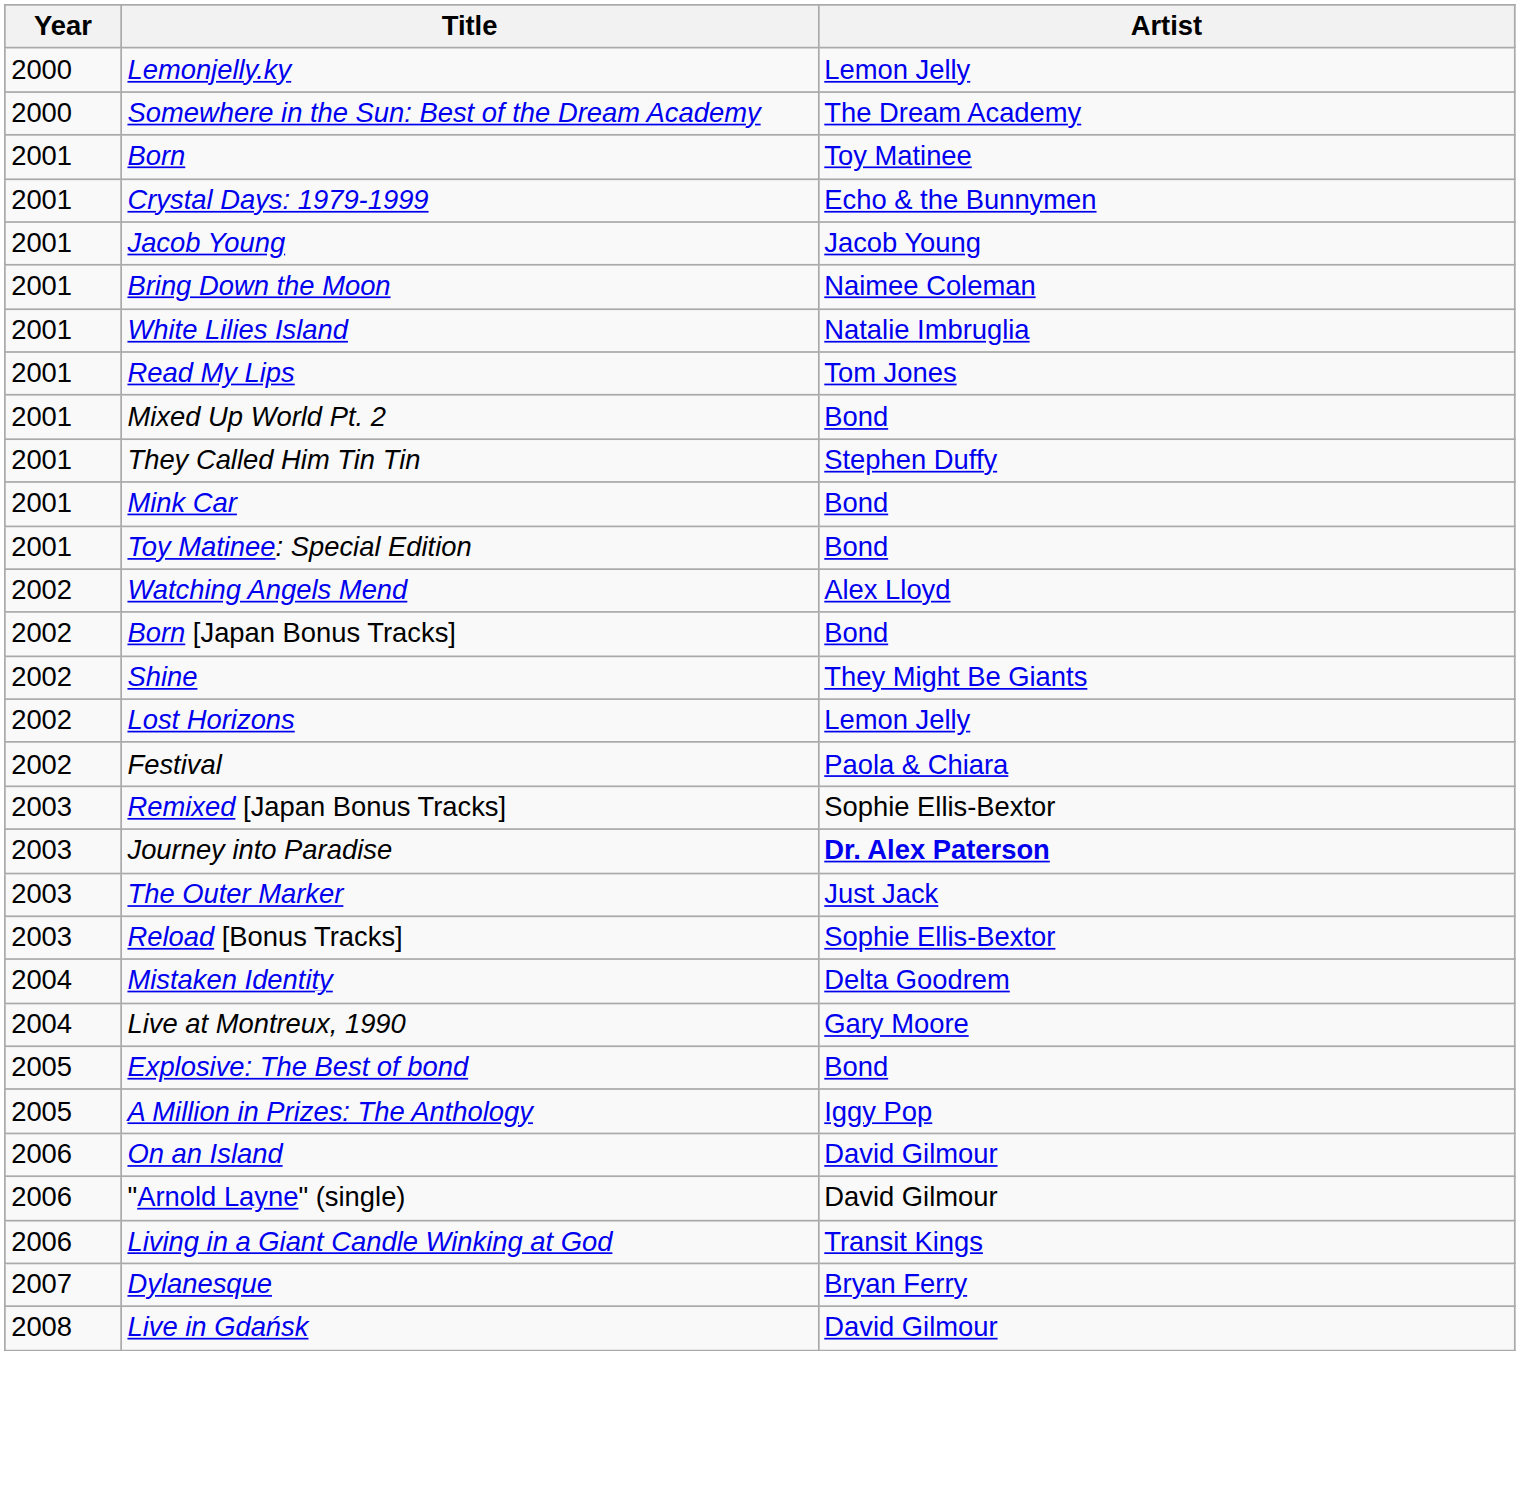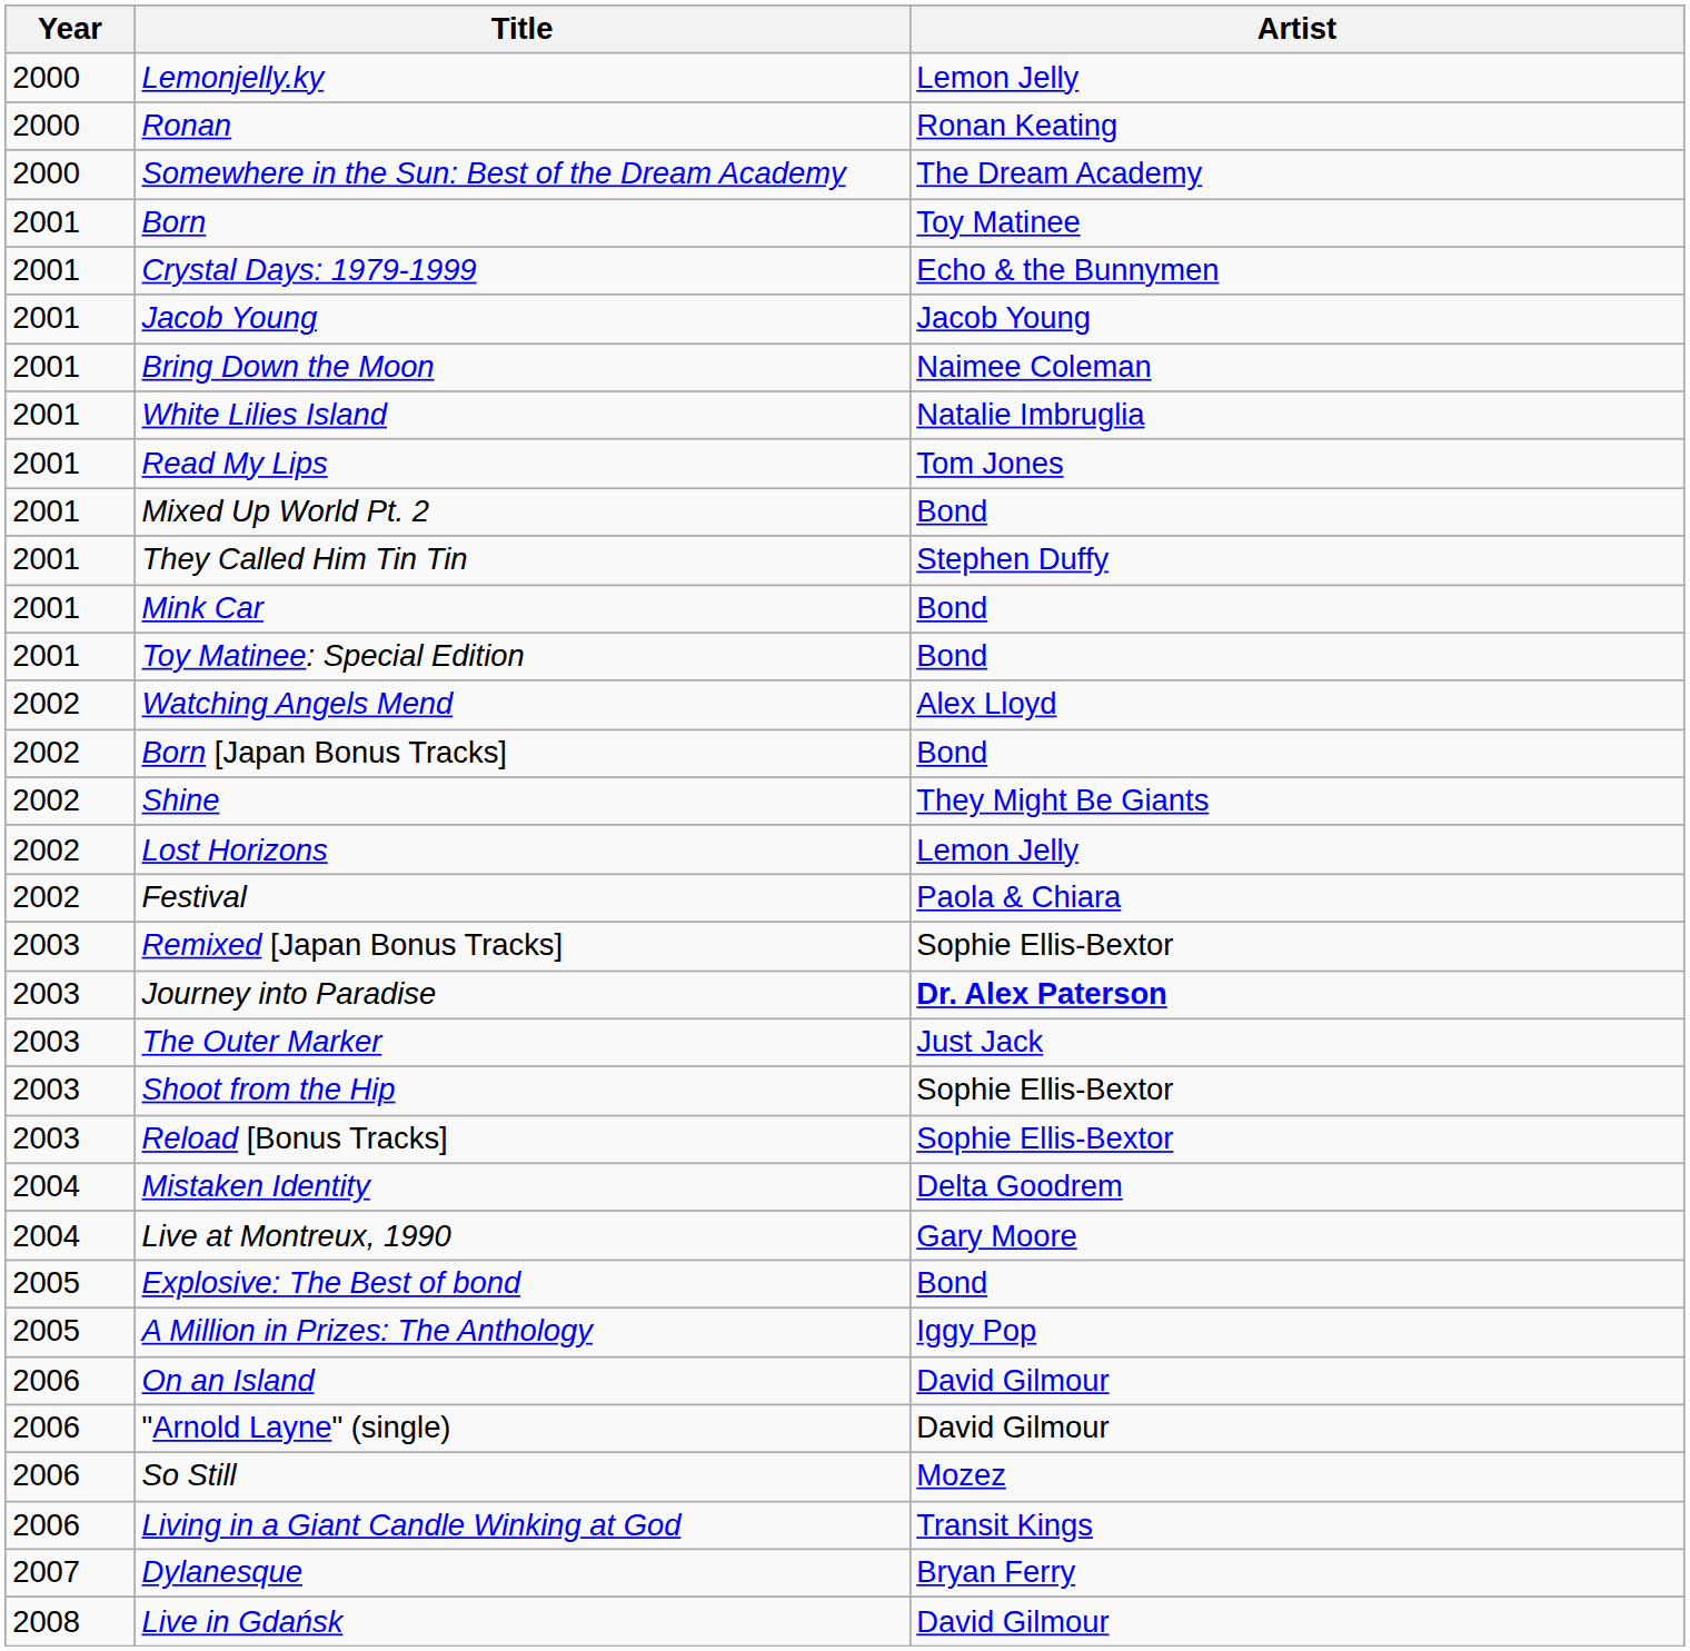+ row: 2000 | Ronan | Ronan Keating
+ row: 2003 | Shoot from the Hip | Sophie Ellis-Bextor
+ row: 2006 | So Still | Mozez
